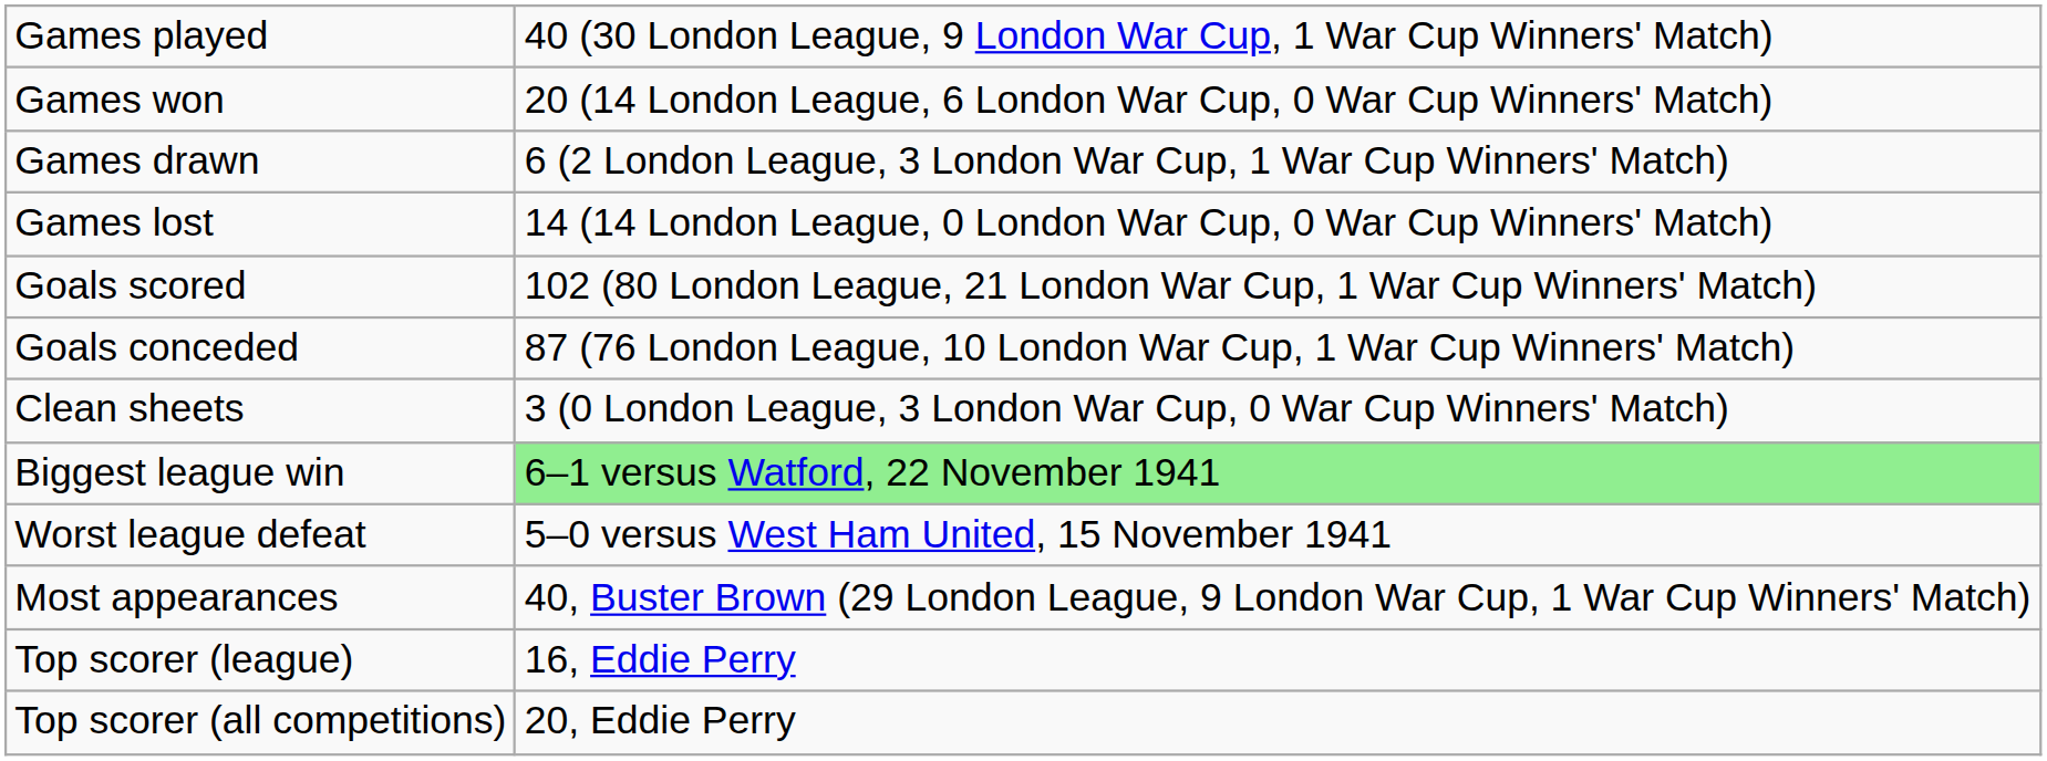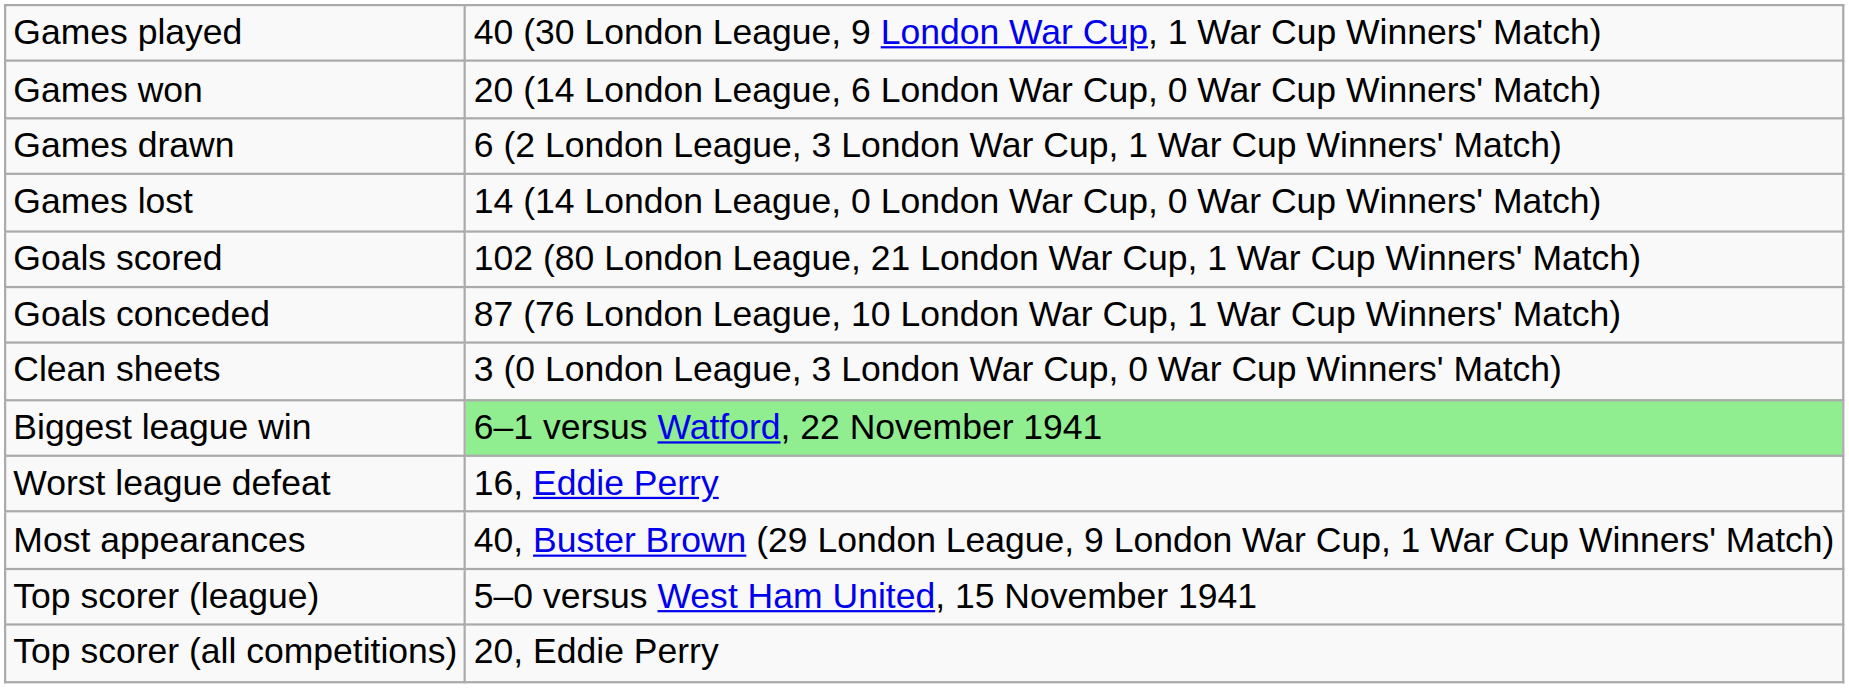Worst league defeat | column 2: 5–0 versus West Ham United, 15 November 1941 -> 16, Eddie Perry
Top scorer (league) | column 2: 16, Eddie Perry -> 5–0 versus West Ham United, 15 November 1941
